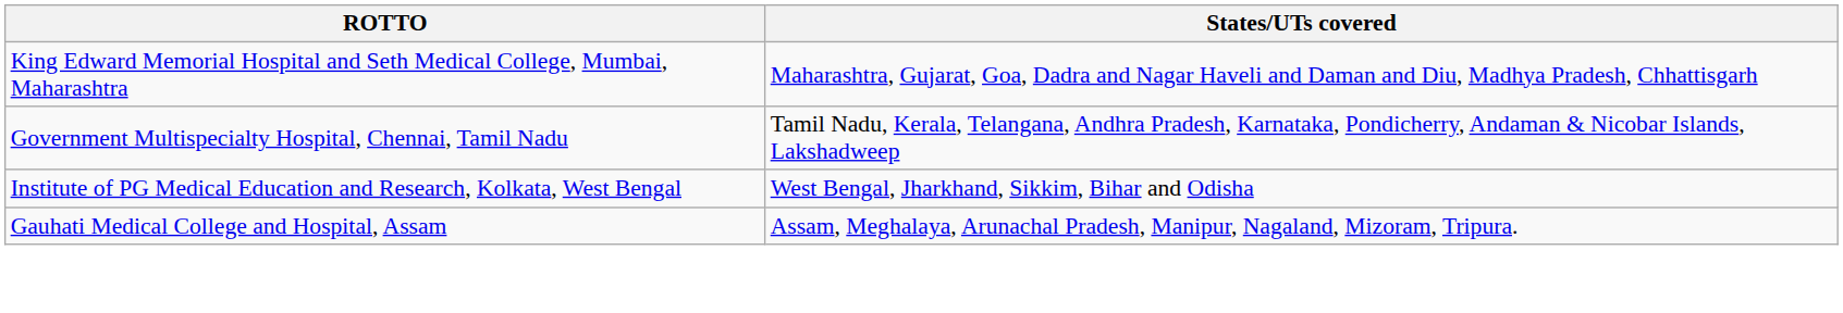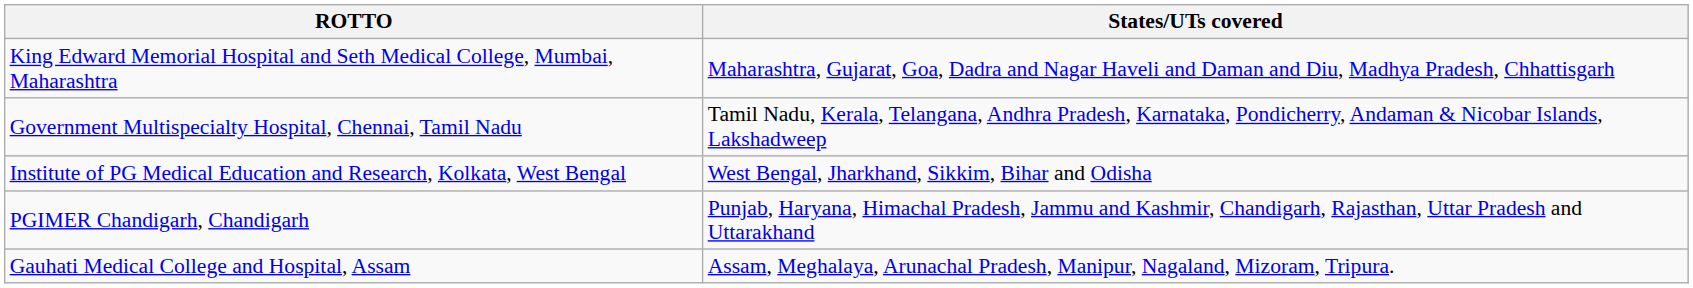+ row: PGIMER Chandigarh, Chandigarh | Punjab, Haryana, Himachal Pradesh, Jammu and Kashmir, Chandigarh, Rajasthan, Uttar Pradesh and Uttarakhand
